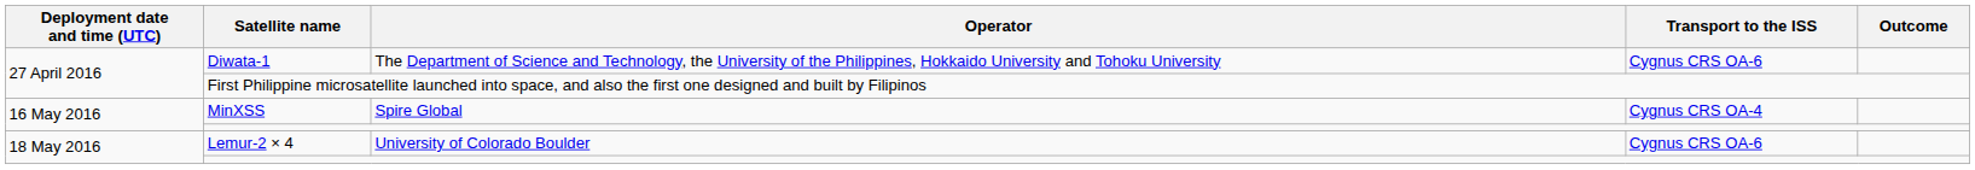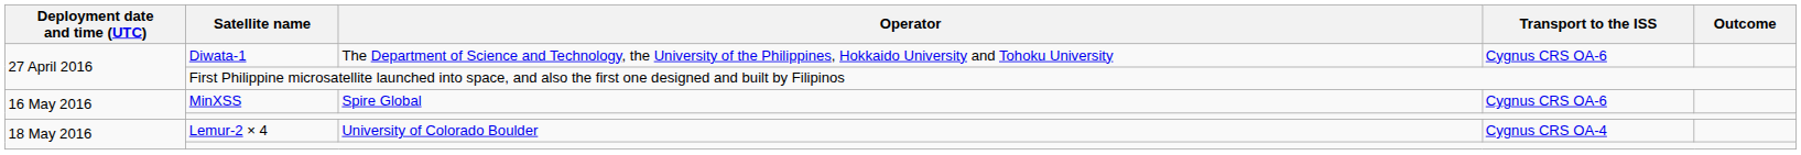MinXSS | Transport to the ISS: Cygnus CRS OA-4 -> Cygnus CRS OA-6
Lemur-2 × 4 | Transport to the ISS: Cygnus CRS OA-6 -> Cygnus CRS OA-4
